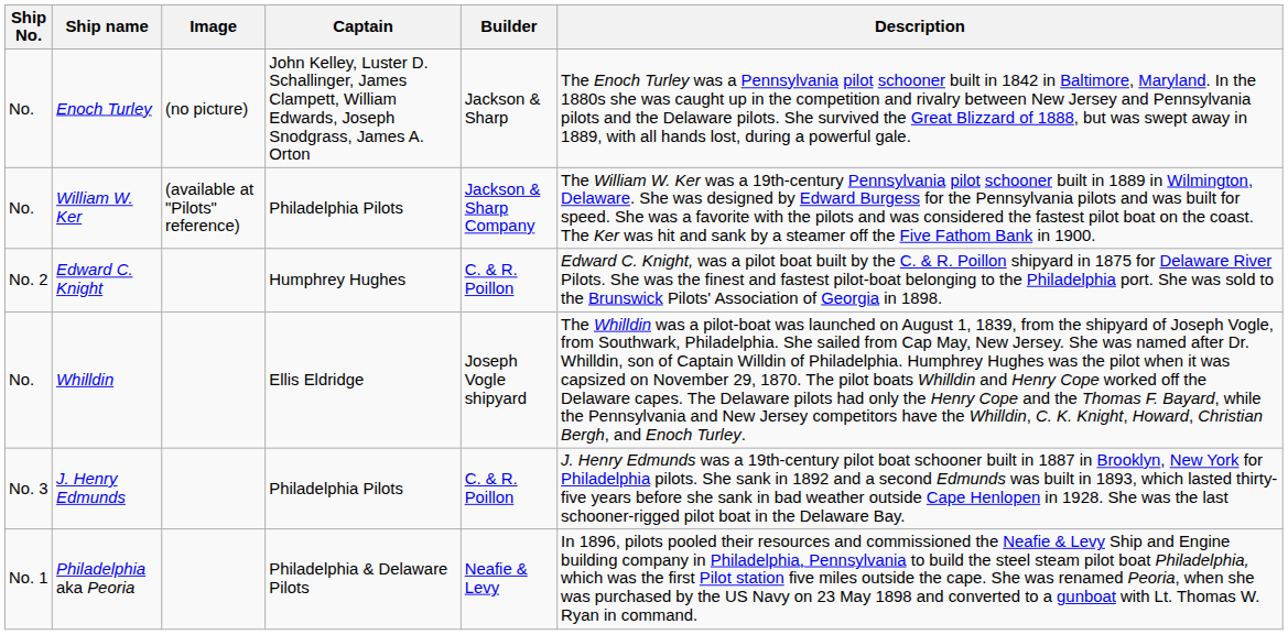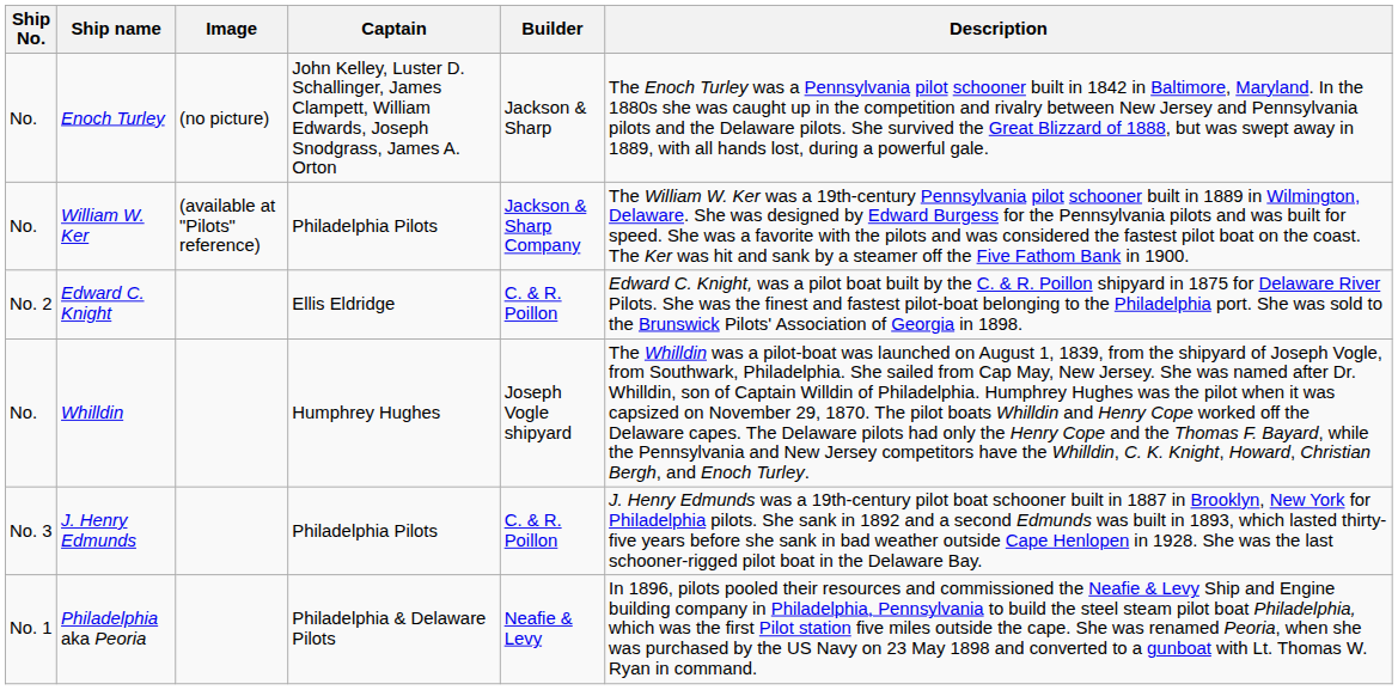Edward C. Knight | Captain: Humphrey Hughes -> Ellis Eldridge
Whilldin | Captain: Ellis Eldridge -> Humphrey Hughes
